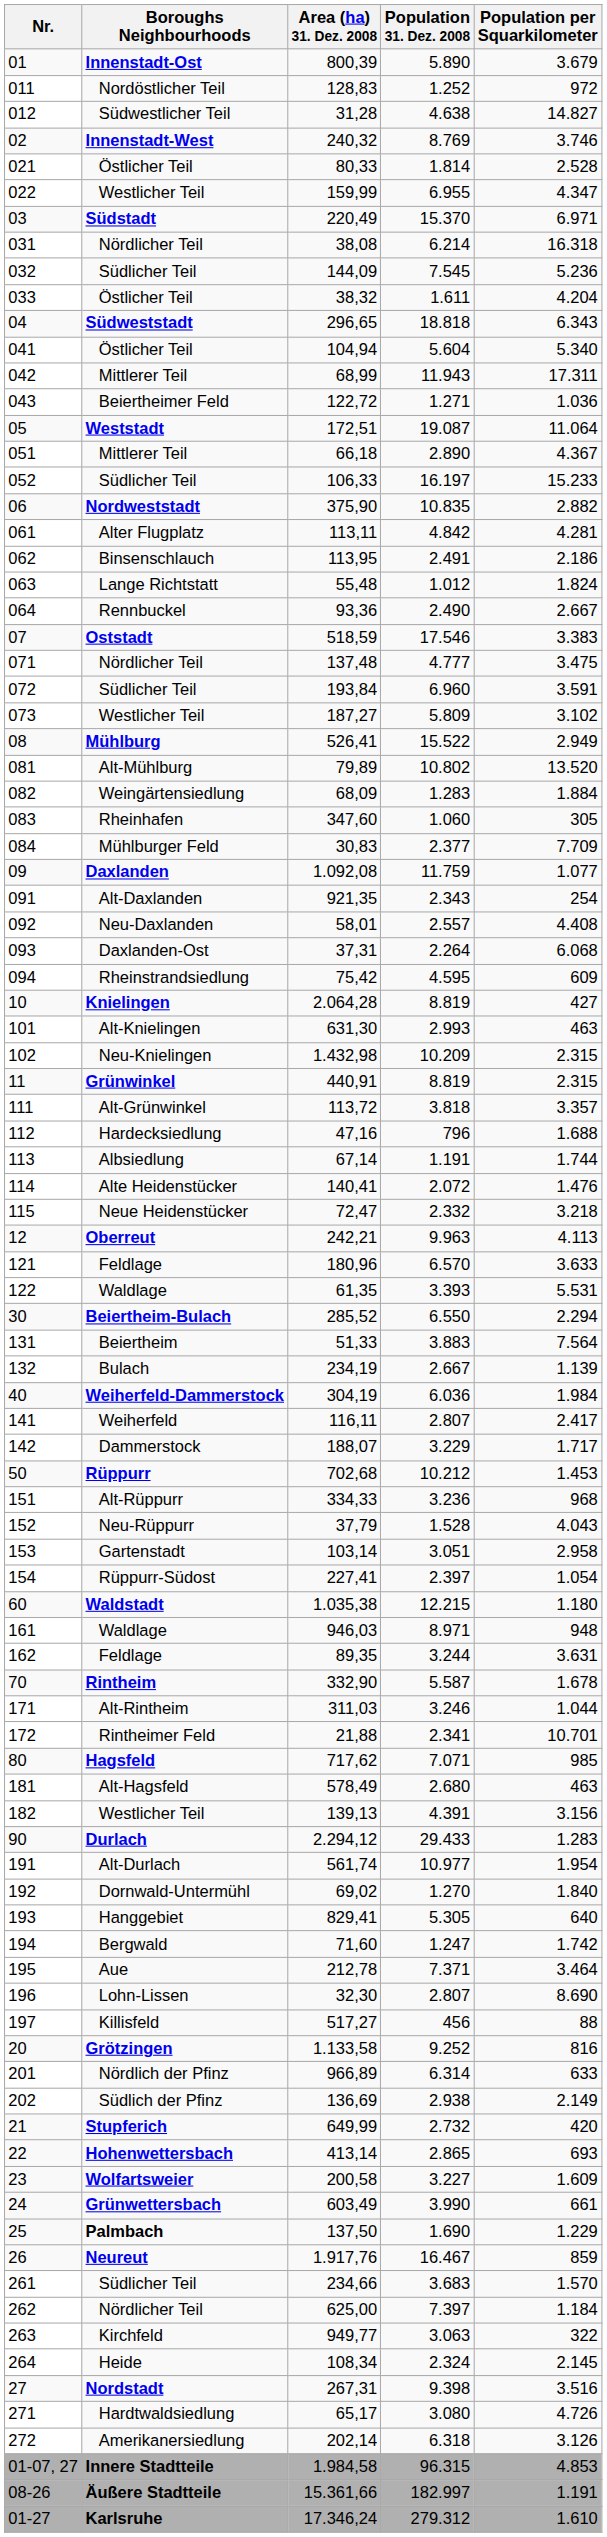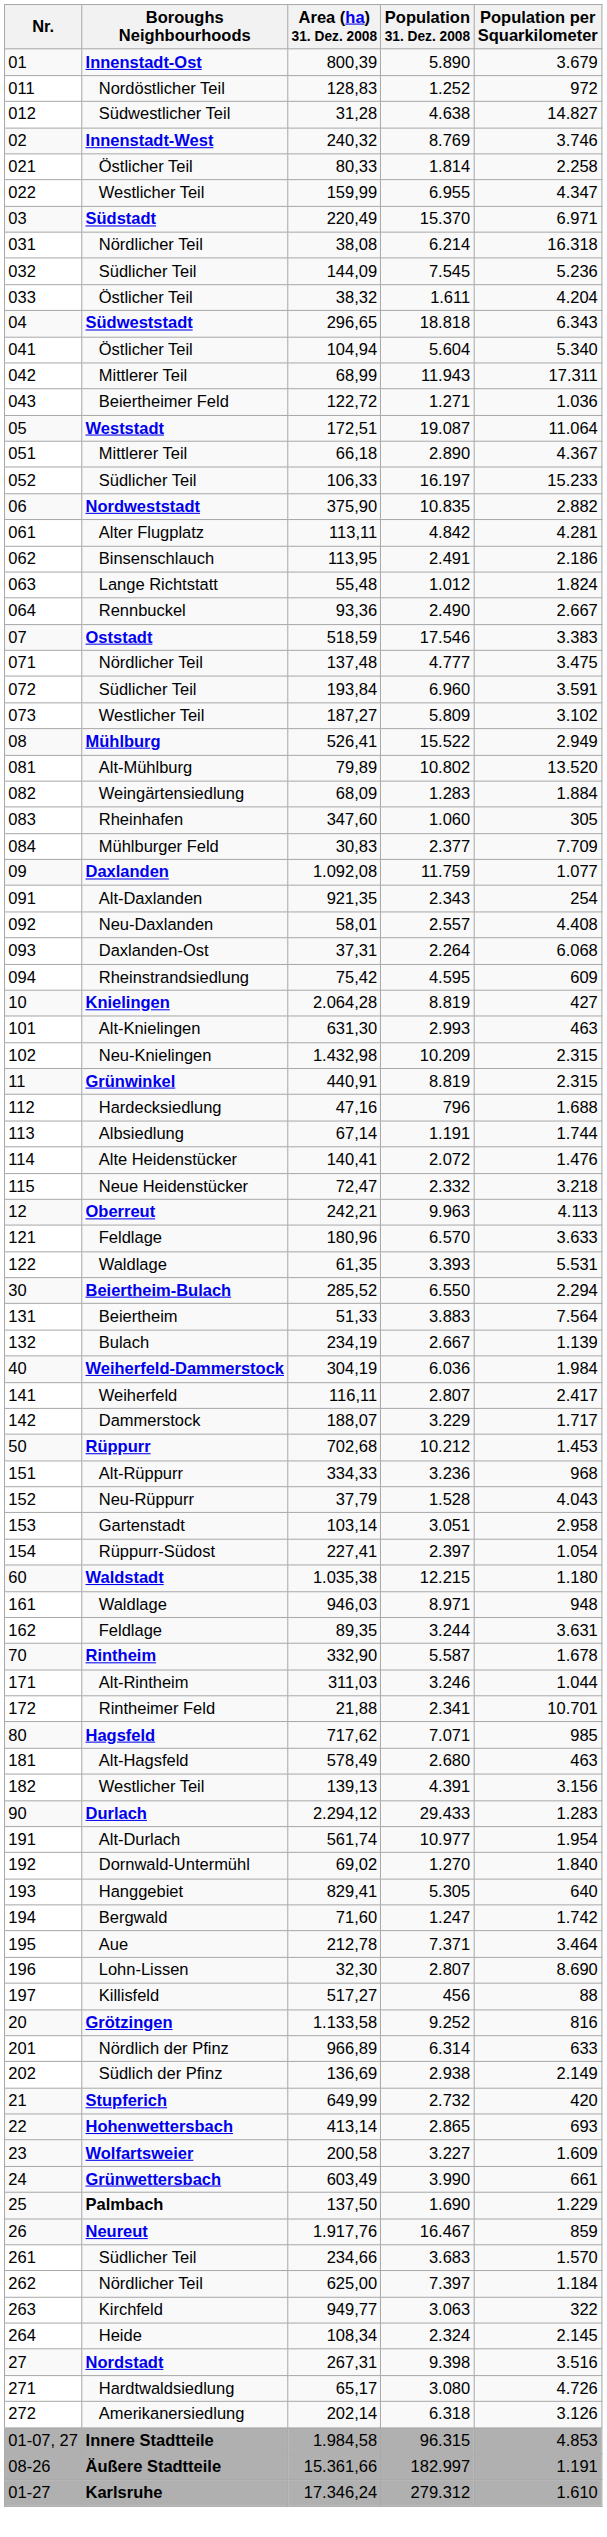021 | Population per Squarkilometer: 2.528 -> 2.258
- row: 111 | Alt-Grünwinkel | 113,72 | 3.818 | 3.357
